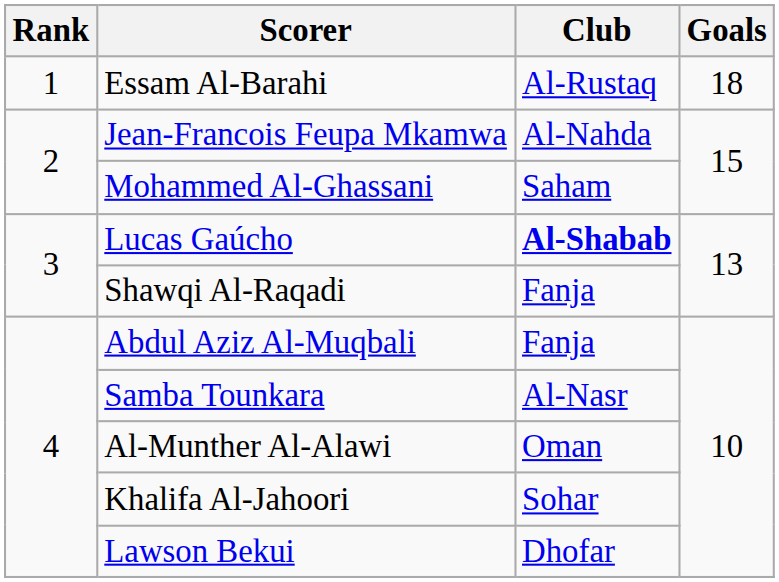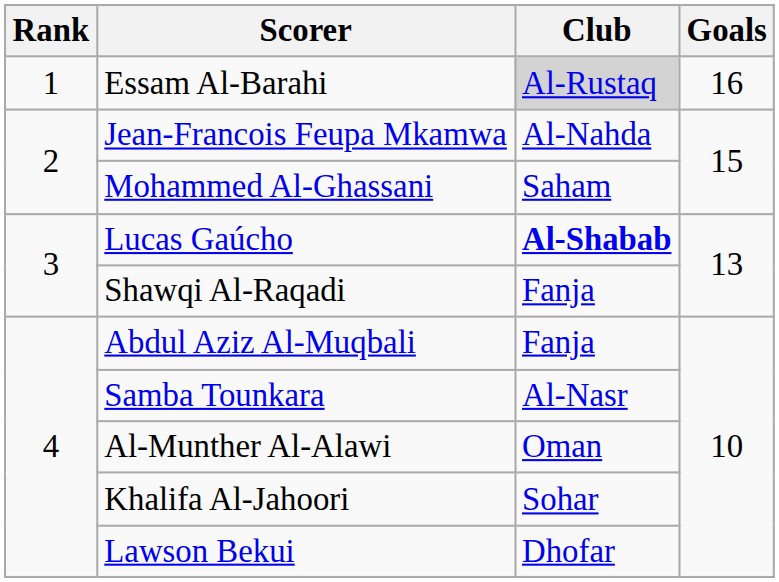Essam Al-Barahi | Club: no background -> lightgrey background
Essam Al-Barahi | Goals: 18 -> 16
